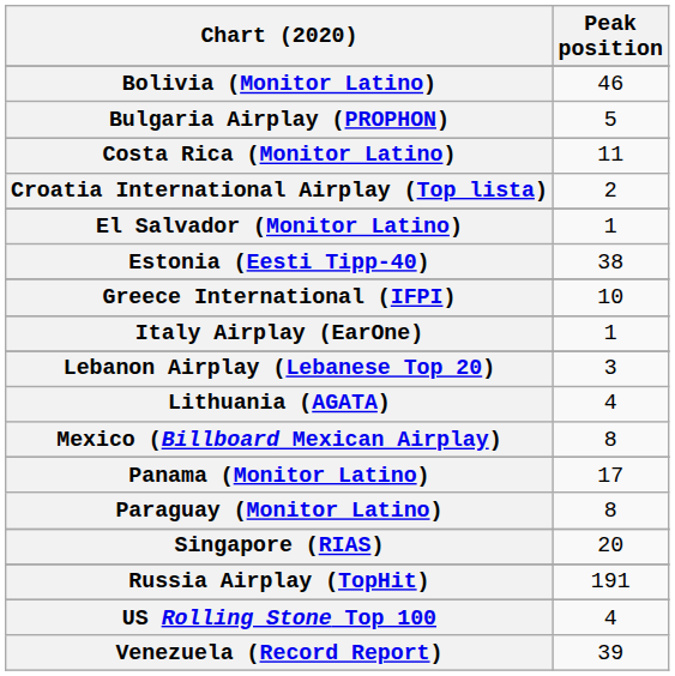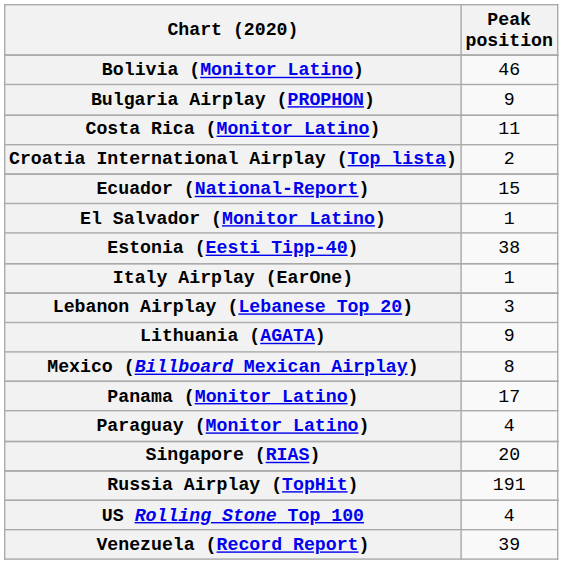Bulgaria Airplay (PROPHON) | Peak position: 5 -> 9
+ row: Ecuador (National-Report) | 15
- row: Greece International (IFPI) | 10
Lithuania (AGATA) | Peak position: 4 -> 9
Paraguay (Monitor Latino) | Peak position: 8 -> 4
